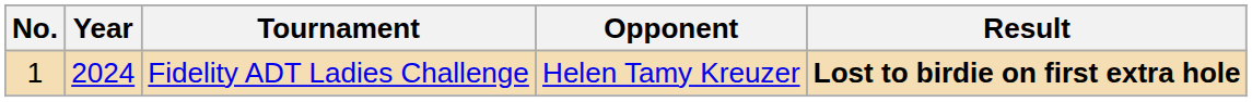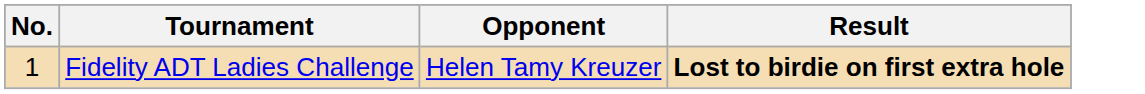- column: Year | 2024
